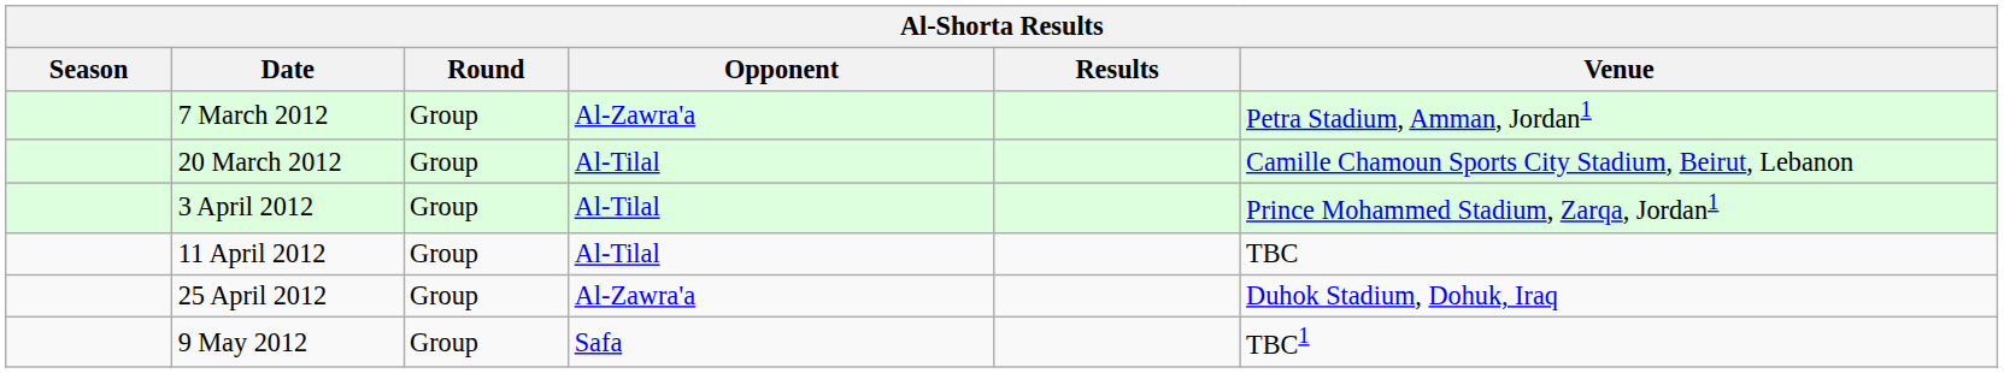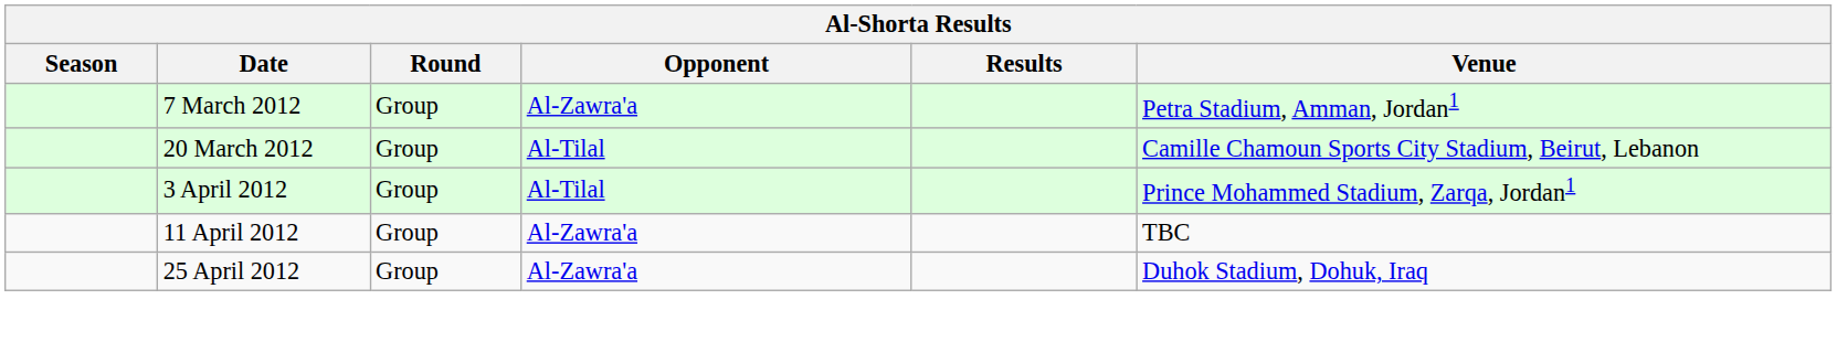11 April 2012 | Opponent: Al-Tilal -> Al-Zawra'a
- row: 9 May 2012 | Group | Safa | TBC1
